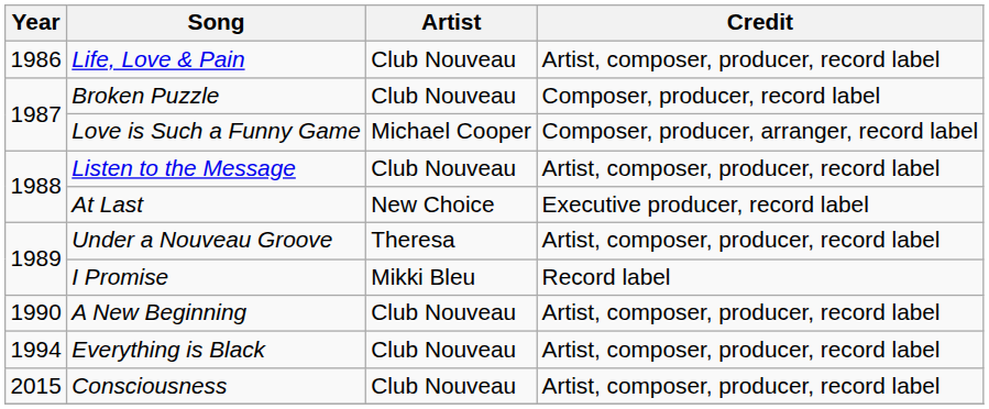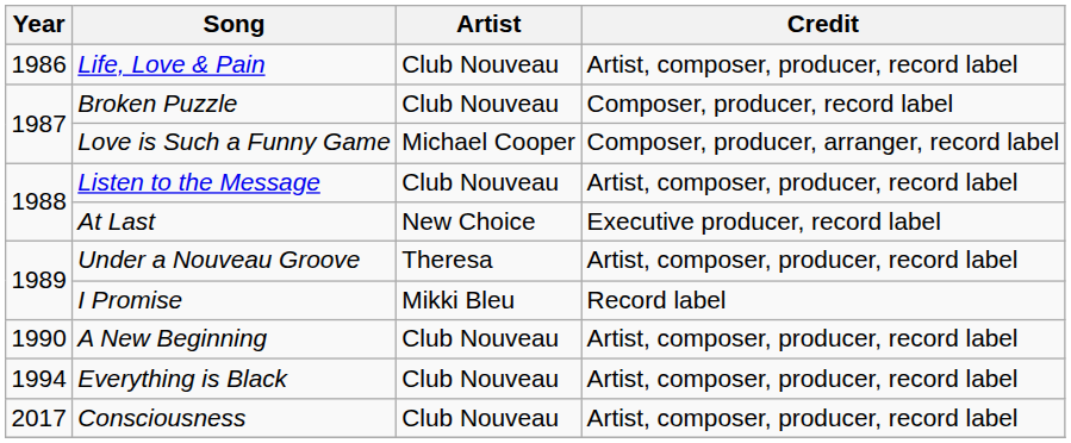Consciousness | Year: 2015 -> 2017
